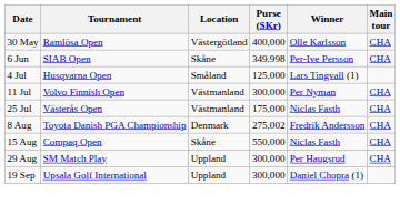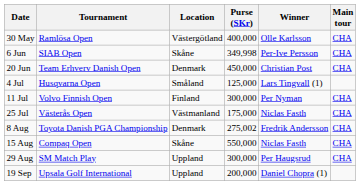+ row: 20 Jun | Team Erhverv Danish Open | Denmark | 450,000 | Christian Post | CHA
11 Jul | Location: Västmanland -> Finland
19 Sep | Purse (SKr): 300,000 -> 200,000
